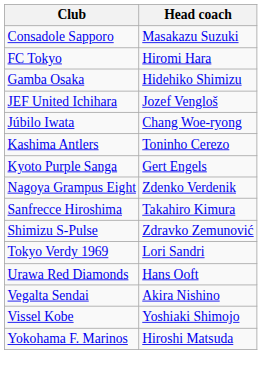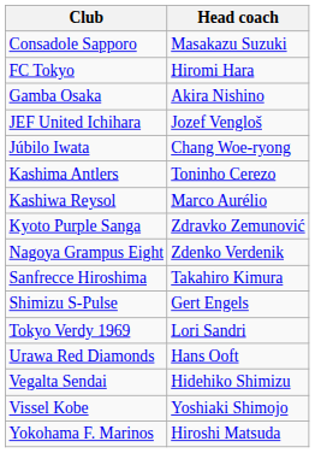Gamba Osaka | Head coach: Hidehiko Shimizu -> Akira Nishino
+ row: Kashiwa Reysol | Marco Aurélio
Kyoto Purple Sanga | Head coach: Gert Engels -> Zdravko Zemunović
Shimizu S-Pulse | Head coach: Zdravko Zemunović -> Gert Engels
Vegalta Sendai | Head coach: Akira Nishino -> Hidehiko Shimizu
